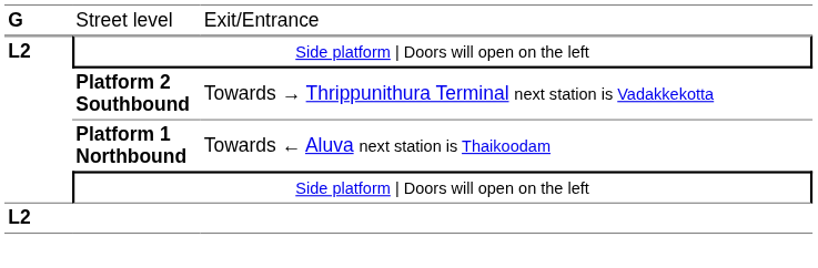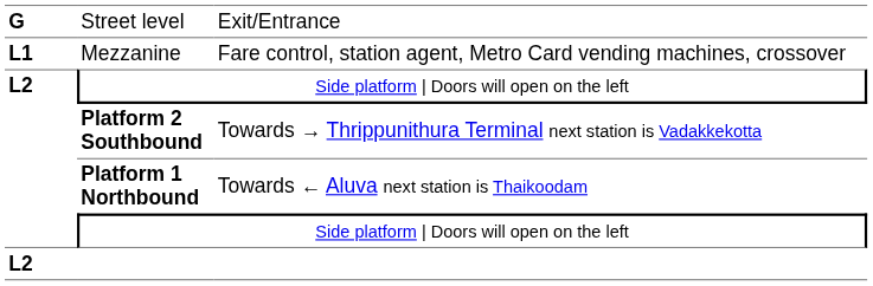+ row: L1 | Mezzanine | Fare control, station agent, Metro Card vending machines, crossover
